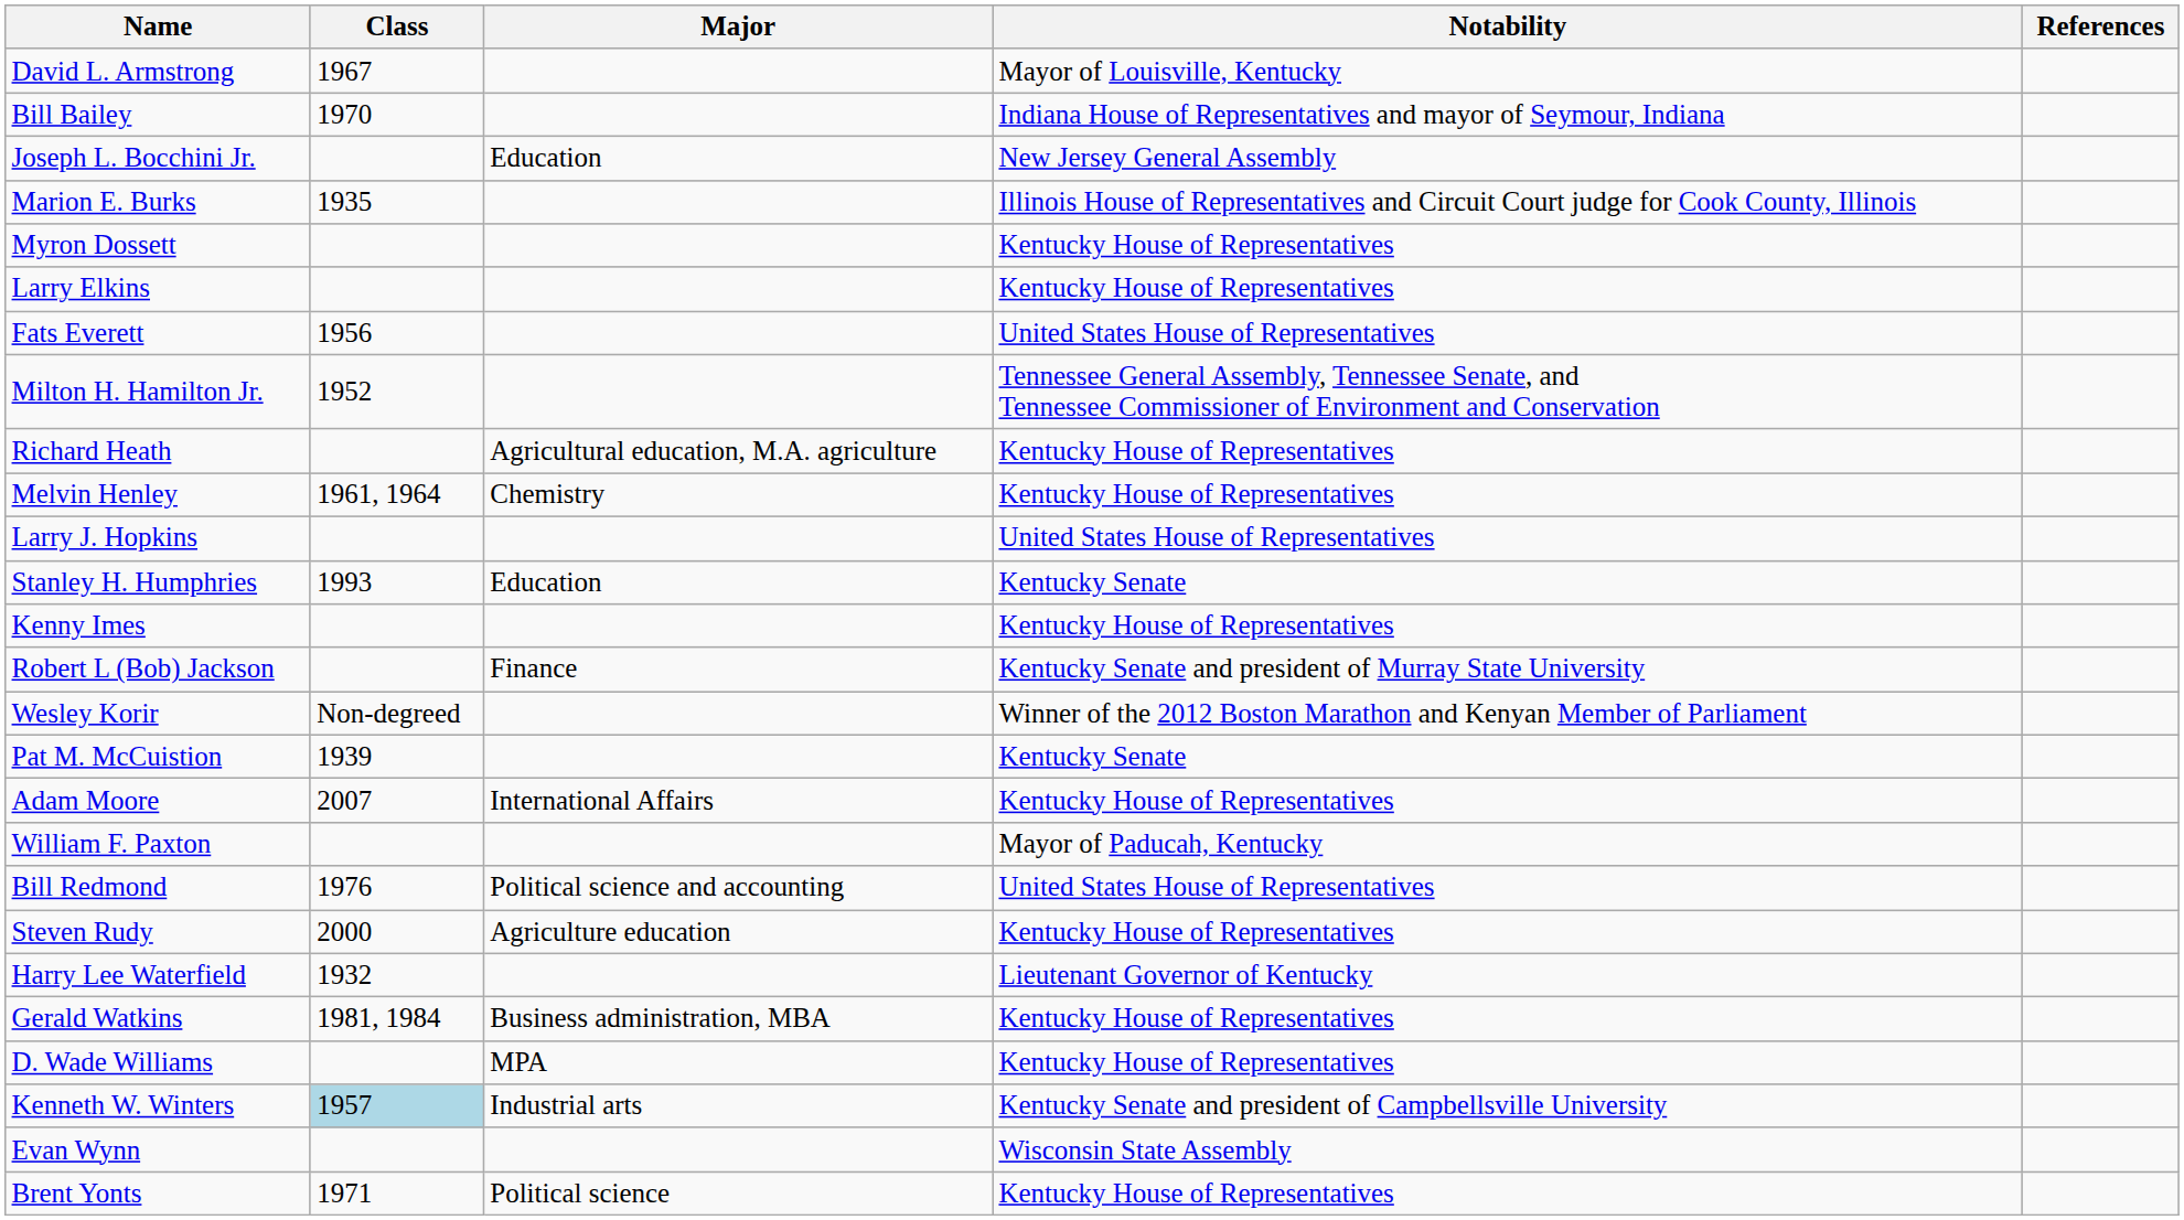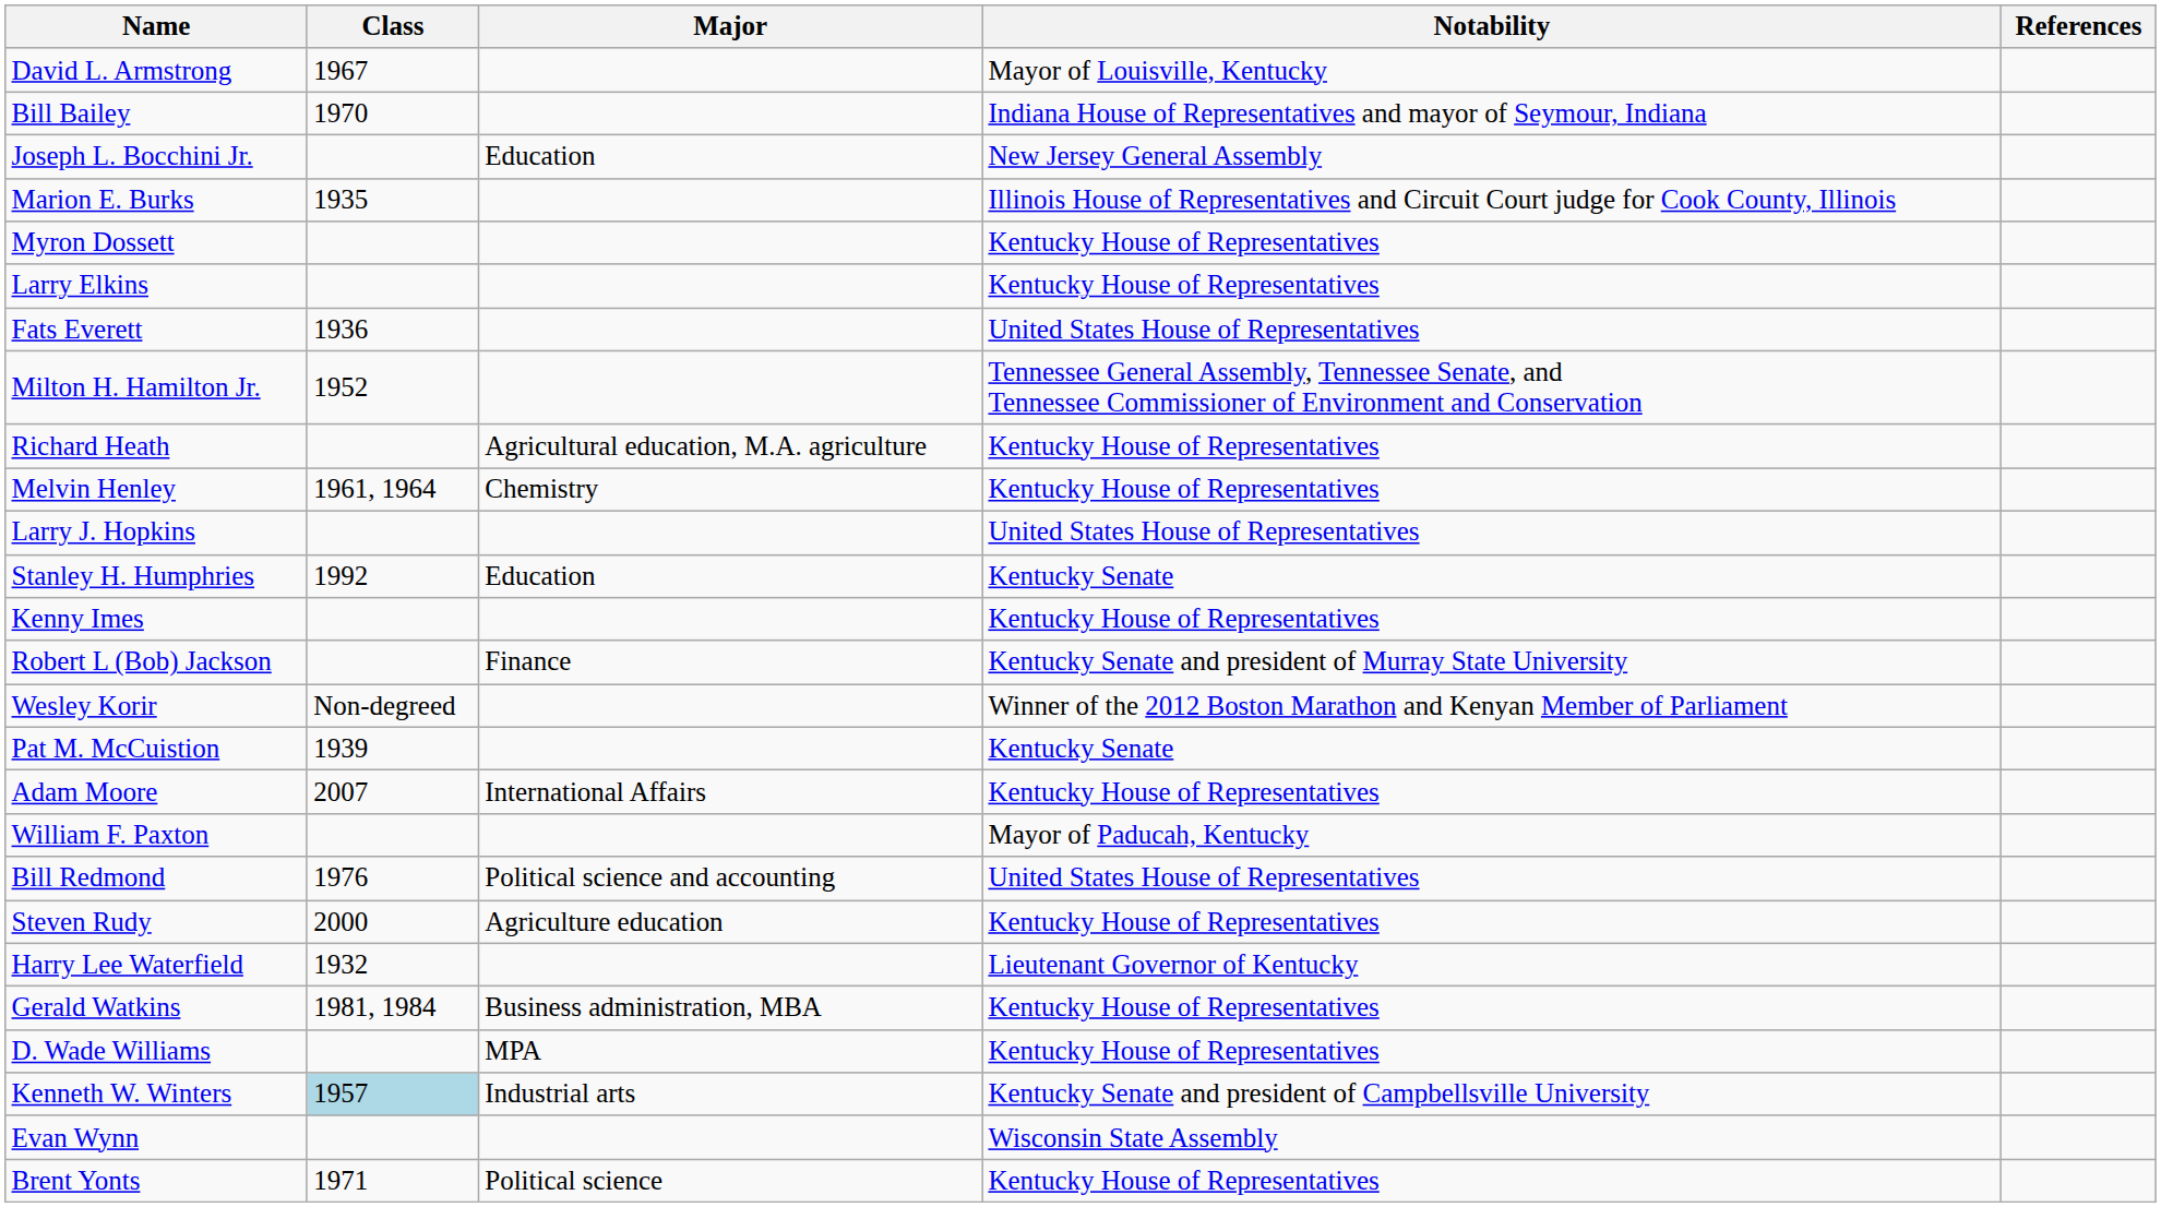Fats Everett | Class: 1956 -> 1936
Stanley H. Humphries | Class: 1993 -> 1992
